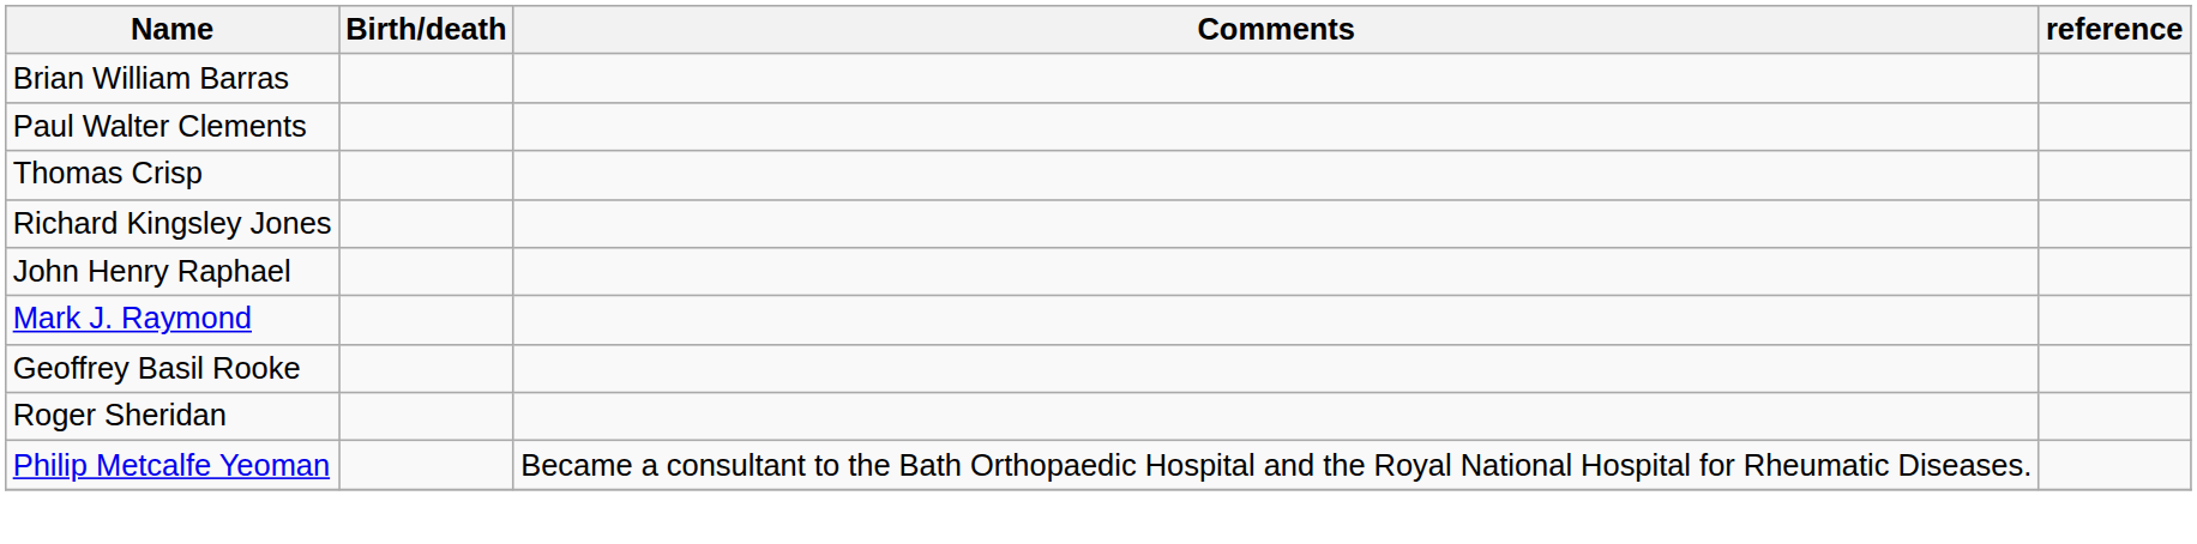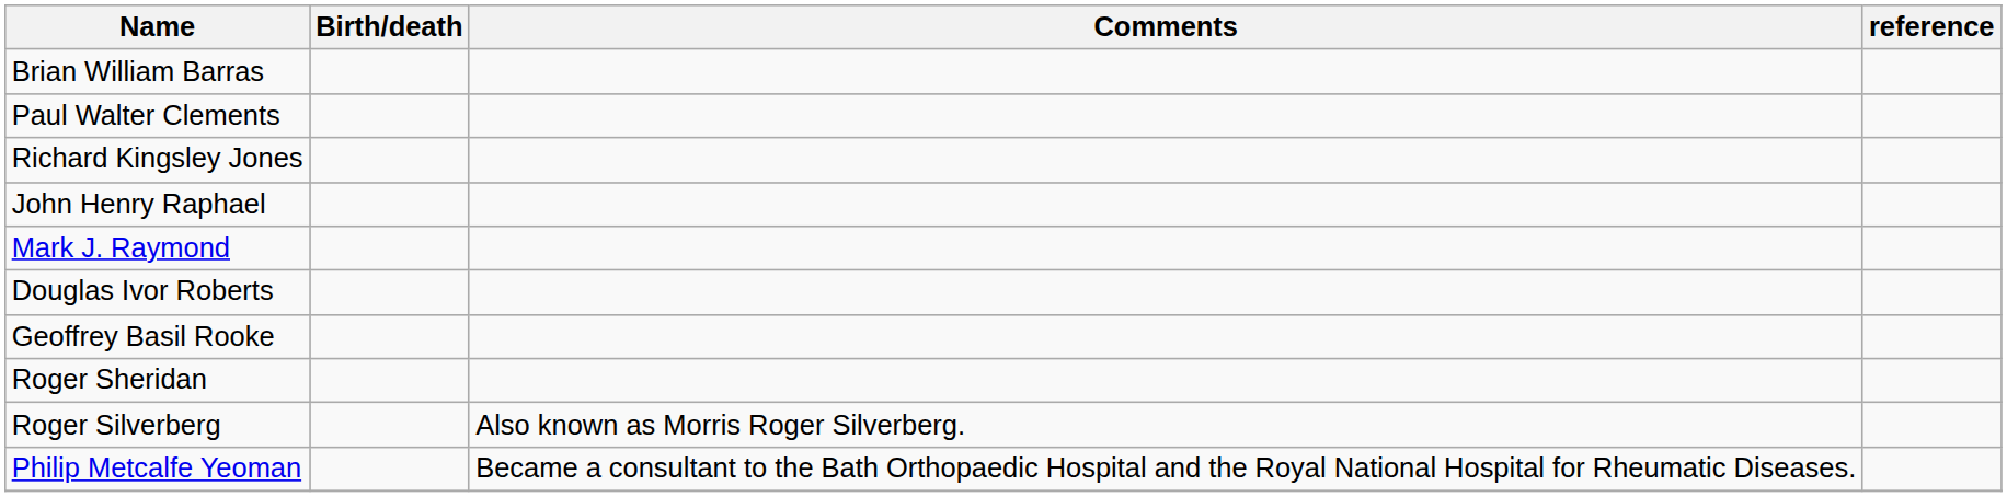- row: Thomas Crisp
+ row: Douglas Ivor Roberts
+ row: Roger Silverberg | Also known as Morris Roger Silverberg.
